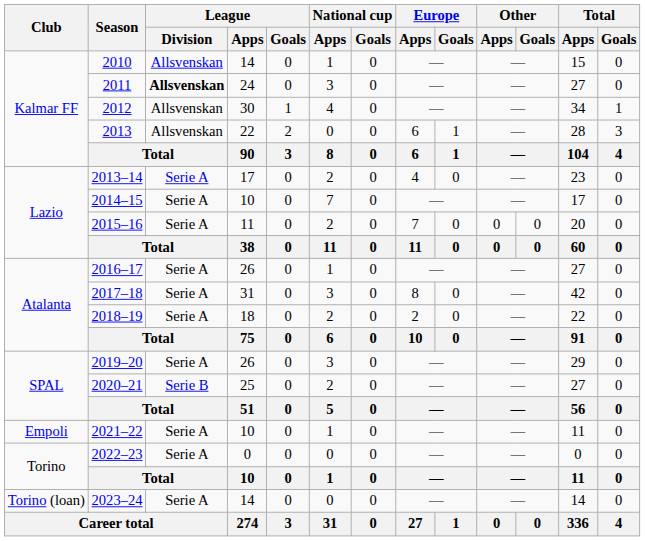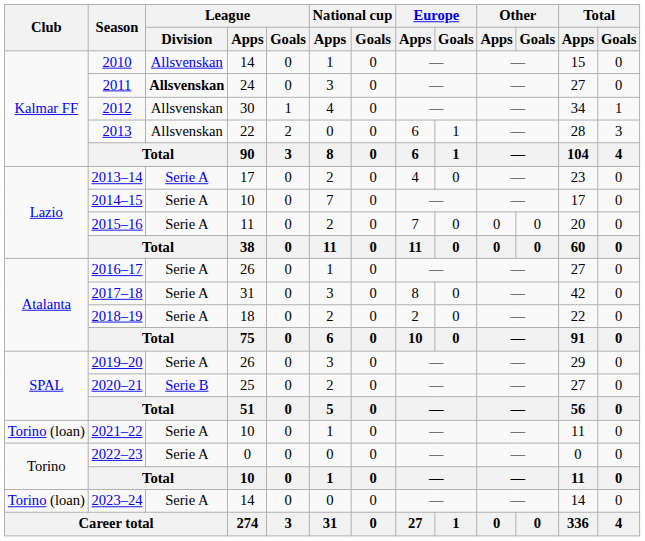2021–22 | Club: Empoli -> Torino (loan)
